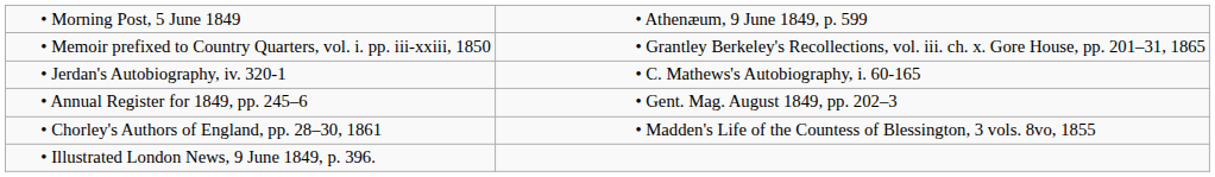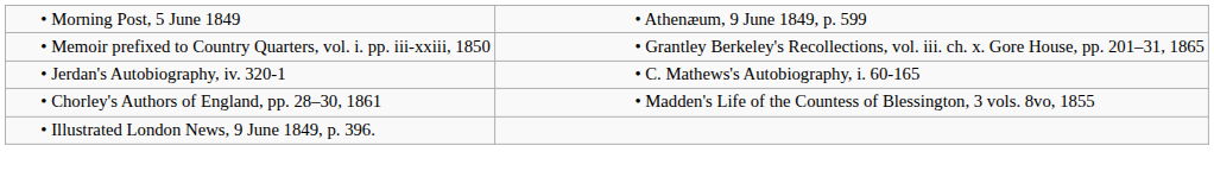- row: • Annual Register for 1849, pp. 245–6 | • Gent. Mag. August 1849, pp. 202–3
